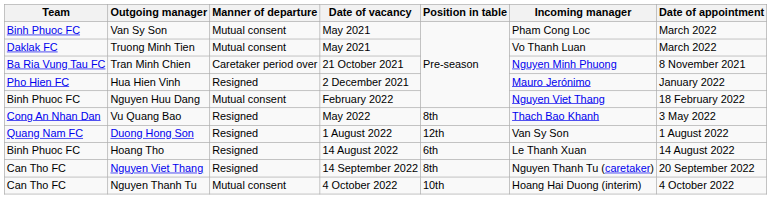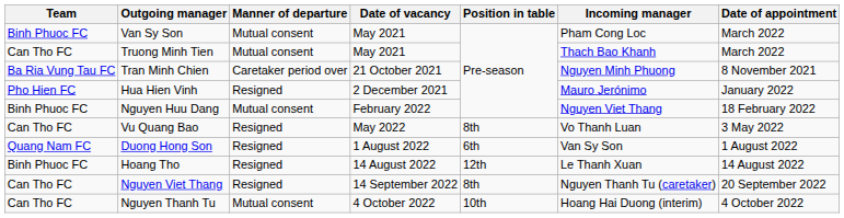Truong Minh Tien | Team: Daklak FC -> Can Tho FC
Truong Minh Tien | Incoming manager: Vo Thanh Luan -> Thach Bao Khanh
Vu Quang Bao | Team: Cong An Nhan Dan -> Can Tho FC
Vu Quang Bao | Incoming manager: Thach Bao Khanh -> Vo Thanh Luan
Duong Hong Son | Position in table: 12th -> 6th
Hoang Tho | Position in table: 6th -> 12th
